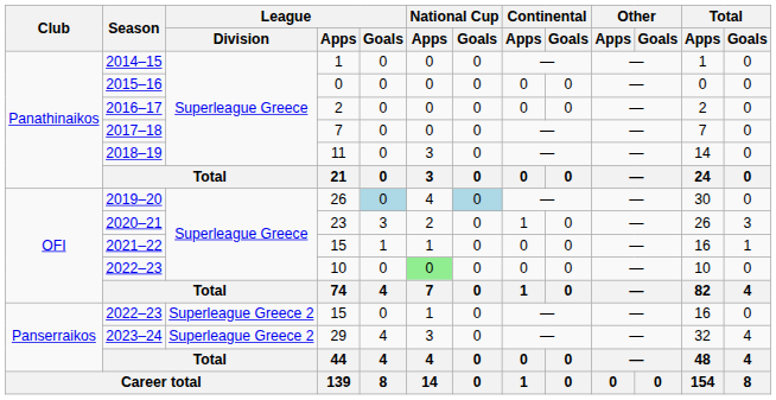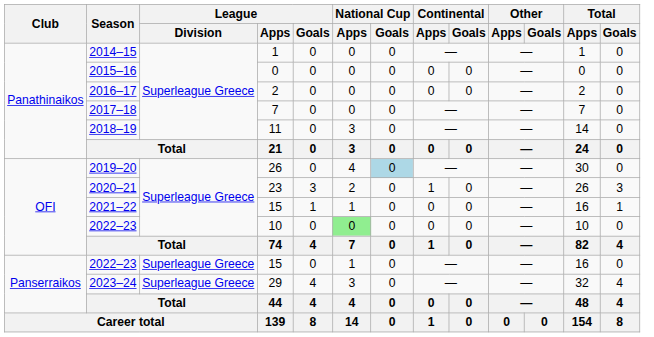2019–20 | League / Goals: lightblue background -> no background
2022–23 / 15 | League / Division: Superleague Greece 2 -> Superleague Greece
2023–24 | League / Division: Superleague Greece 2 -> Superleague Greece
